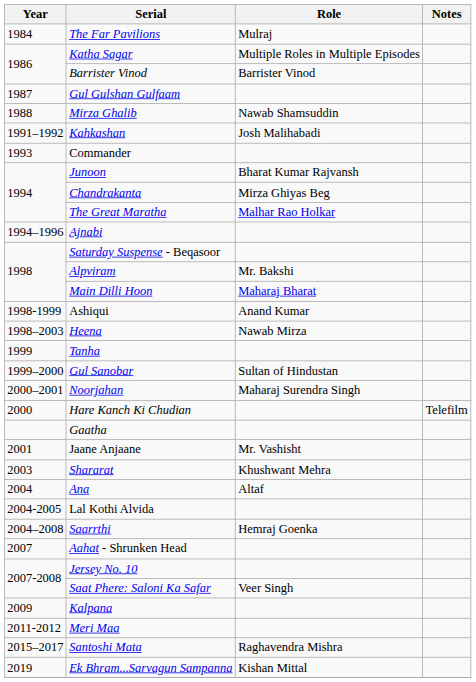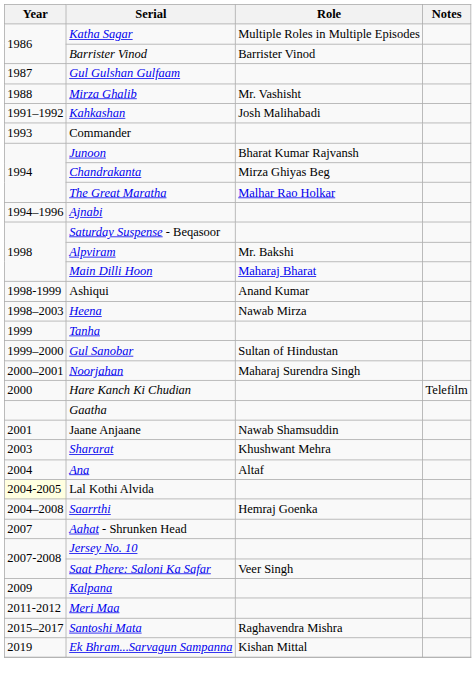- row: 1984 | The Far Pavilions | Mulraj
Mirza Ghalib | Role: Nawab Shamsuddin -> Mr. Vashisht
Jaane Anjaane | Role: Mr. Vashisht -> Nawab Shamsuddin
Lal Kothi Alvida | Year: no background -> lightyellow background
